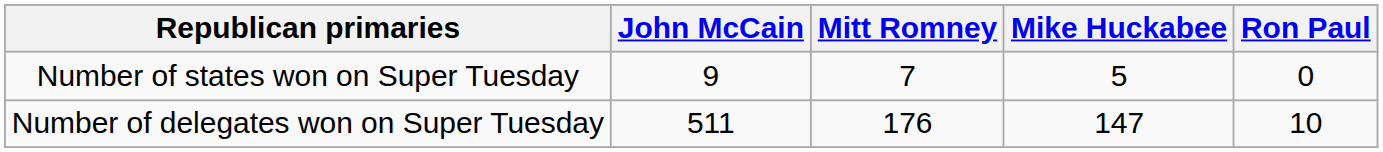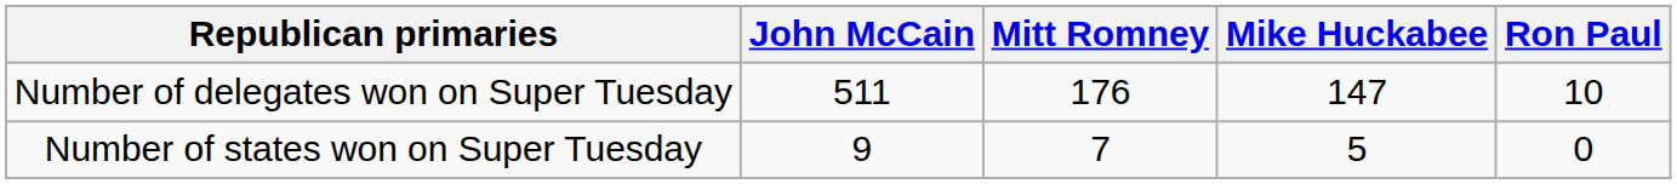rows swapped: Number of states won on Super Tuesday <-> Number of delegates won on Super Tuesday
